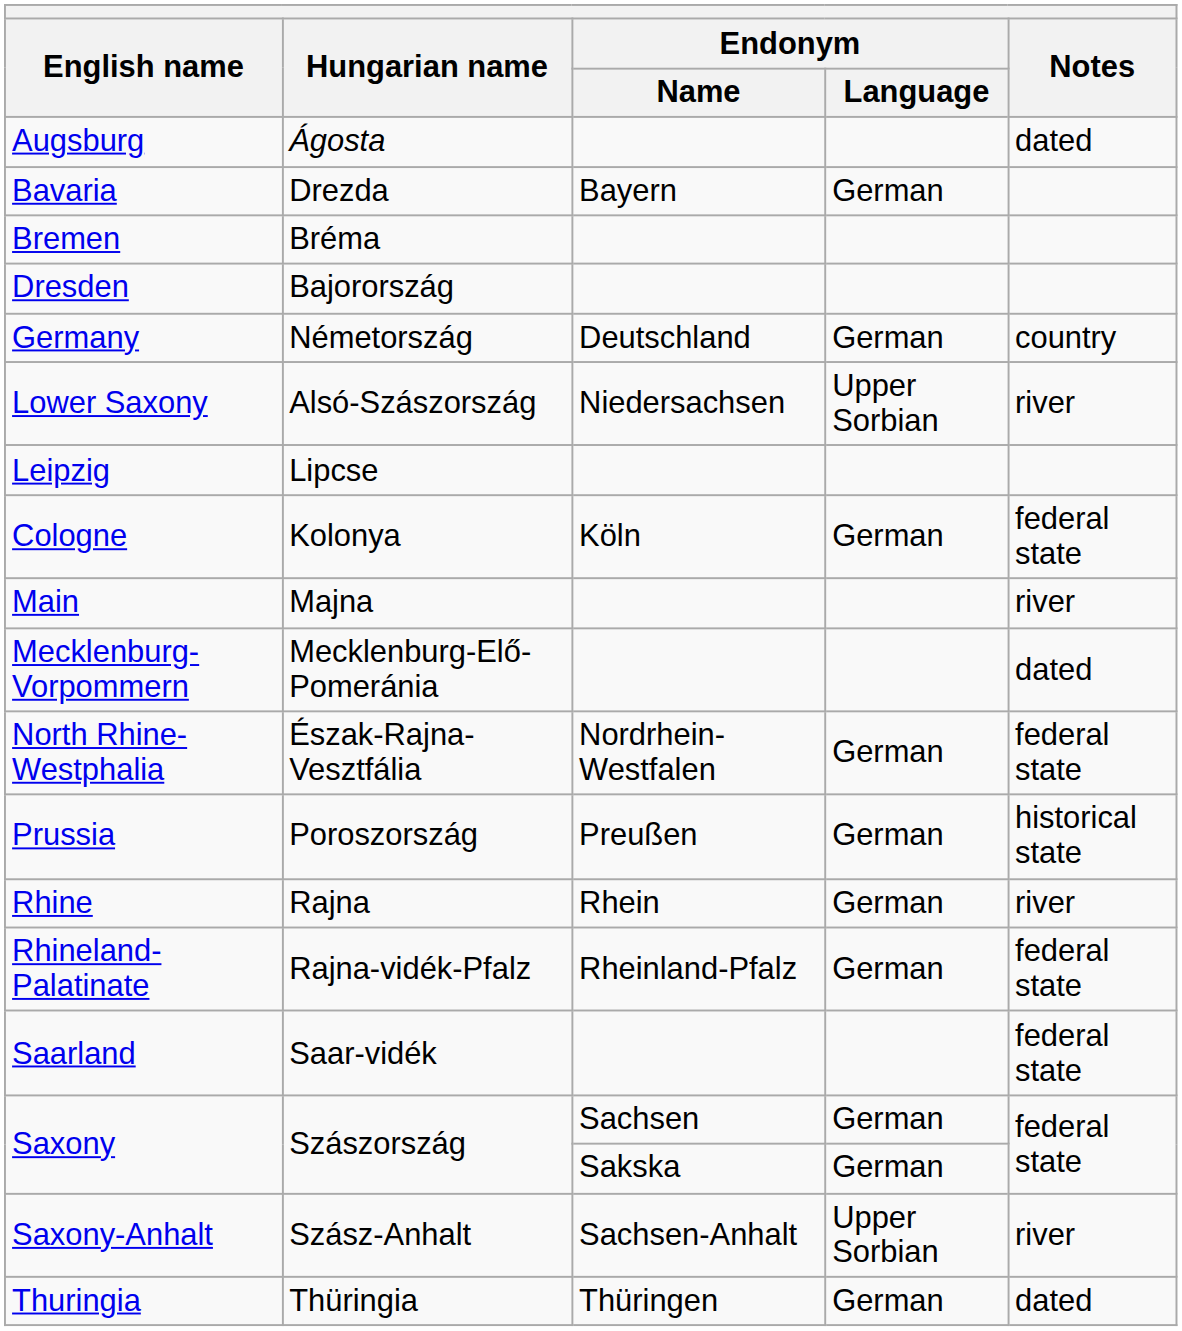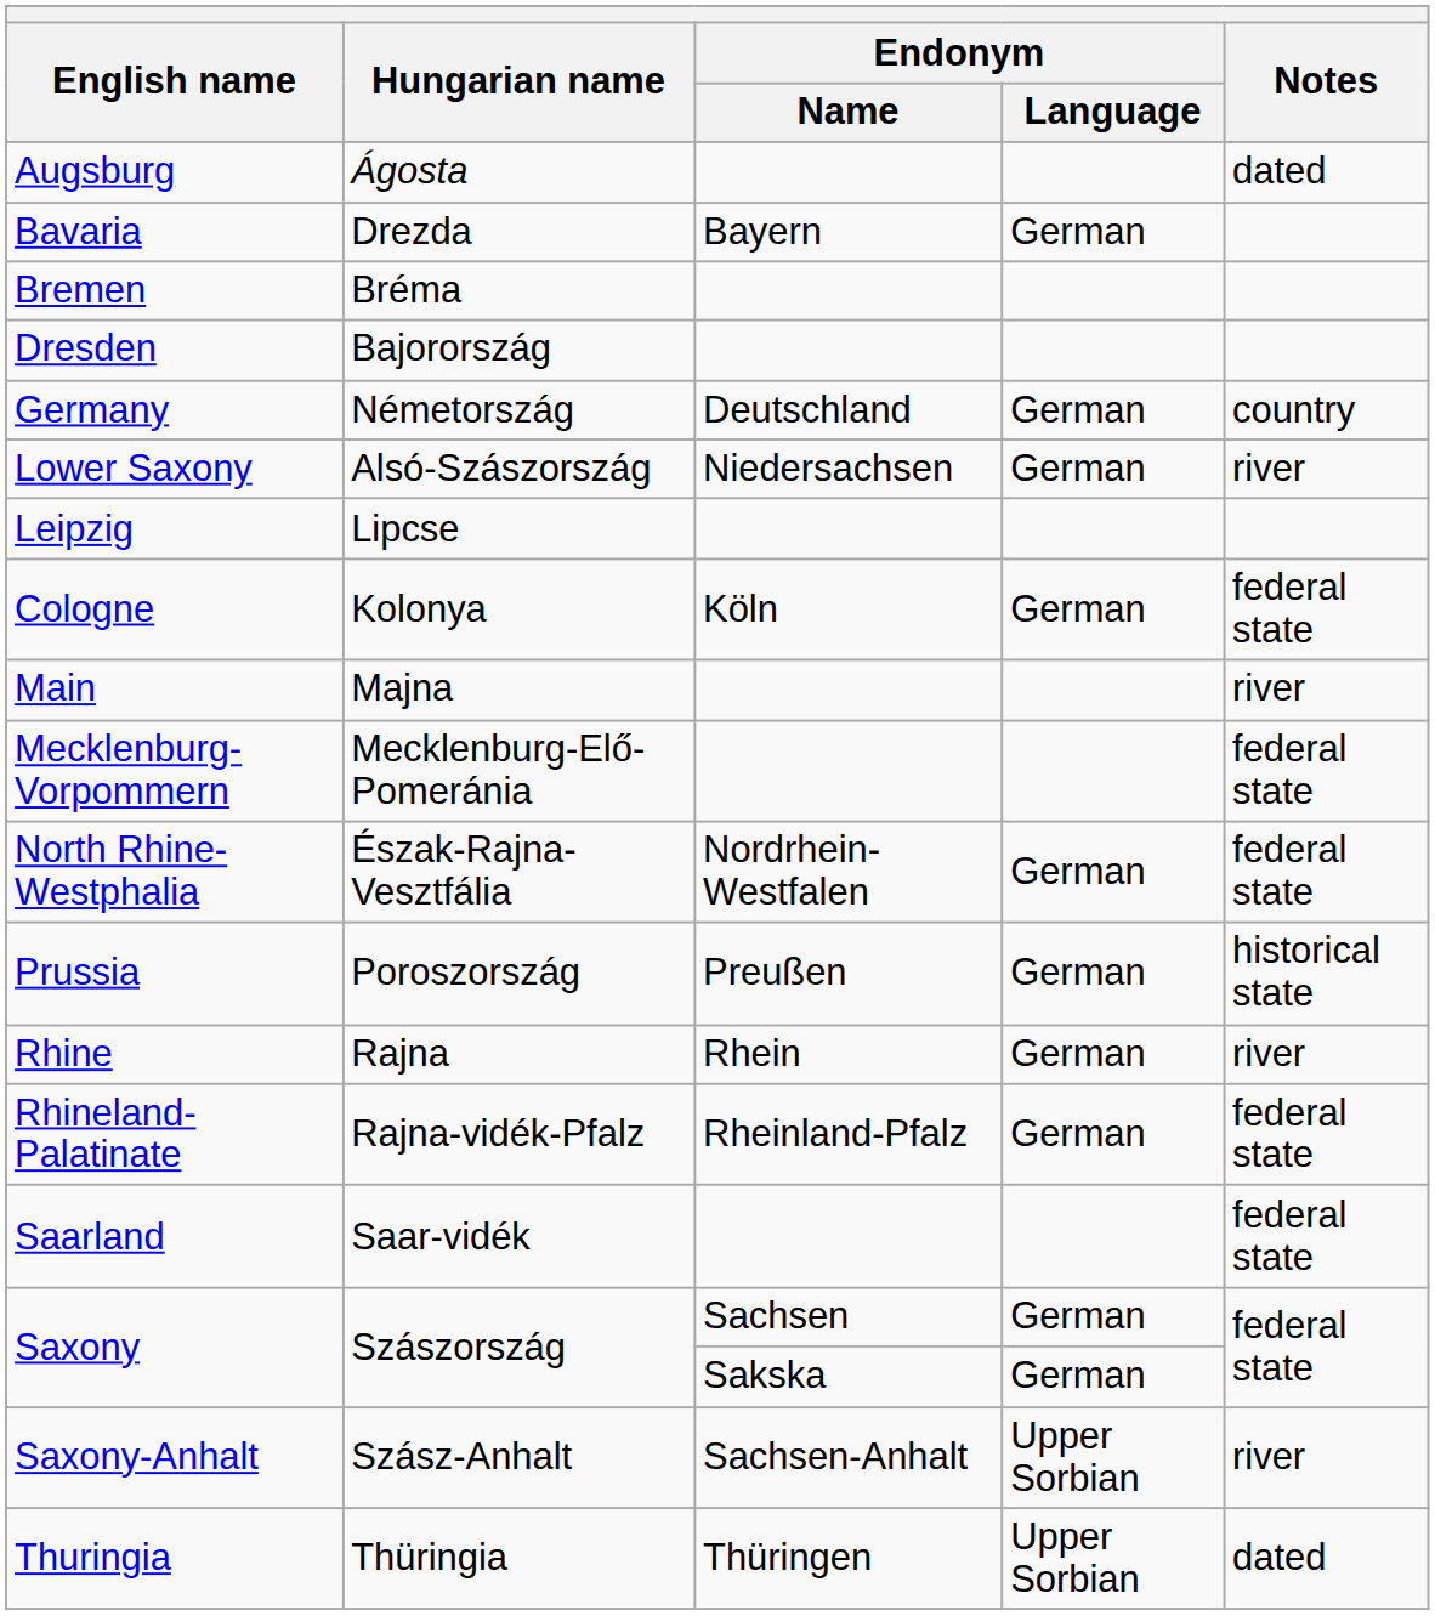Lower Saxony | Endonym / Language: Upper Sorbian -> German
Mecklenburg-Vorpommern | Notes: dated -> federal state
Thuringia | Endonym / Language: German -> Upper Sorbian
